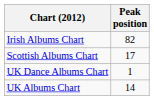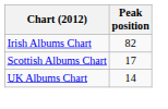- row: UK Dance Albums Chart | 1
